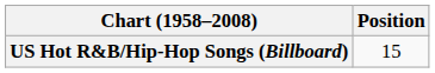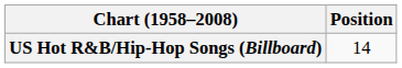US Hot R&B/Hip-Hop Songs (Billboard) | Position: 15 -> 14
